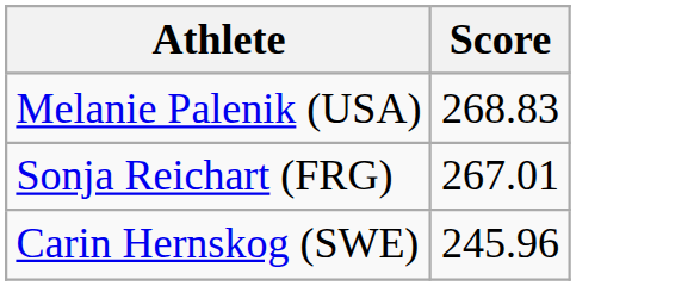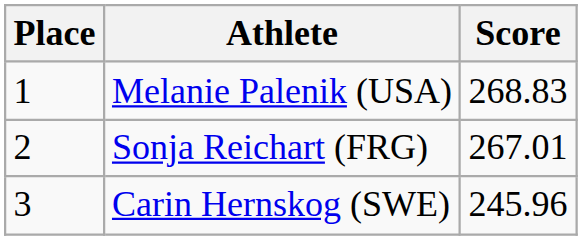+ column: Place | 1 | 2 | 3
